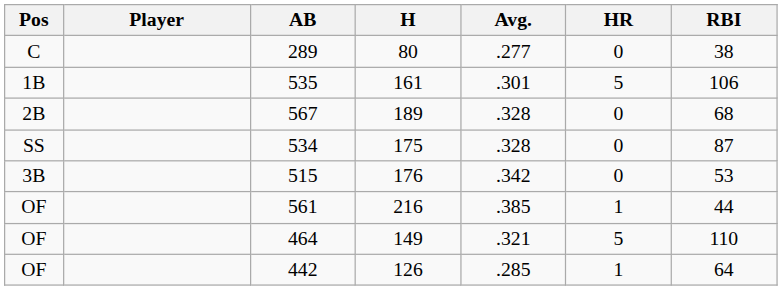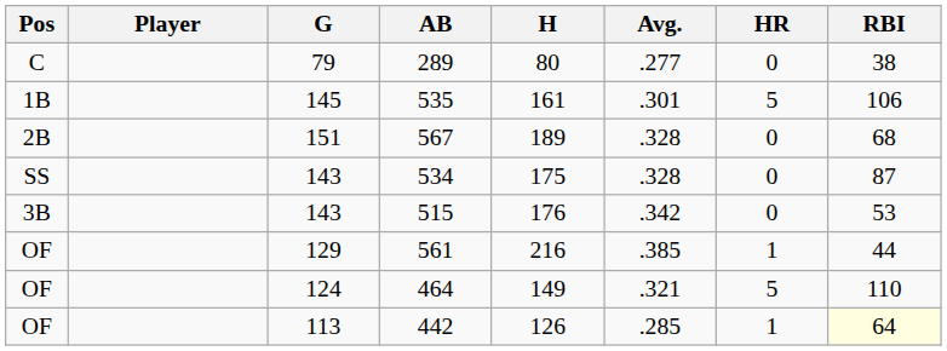+ column: G | 79 | 145 | 151 | 143 | 143 | 129 | 124 | 113
442 | RBI: no background -> lightyellow background
